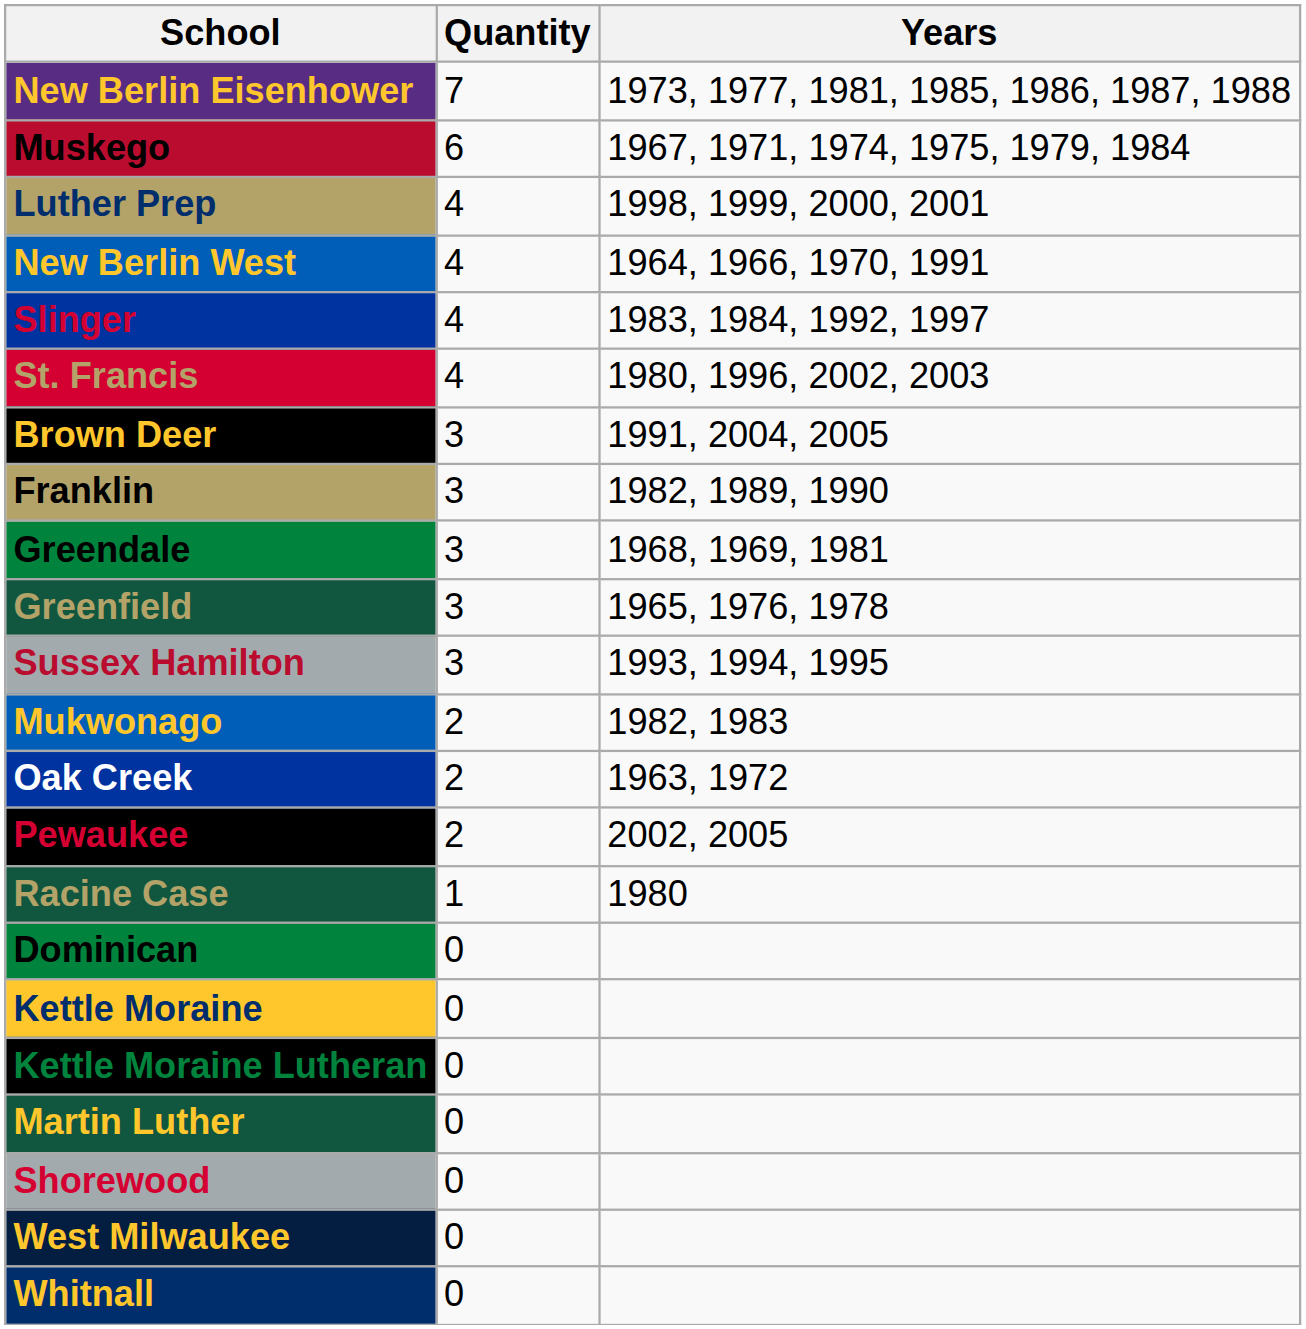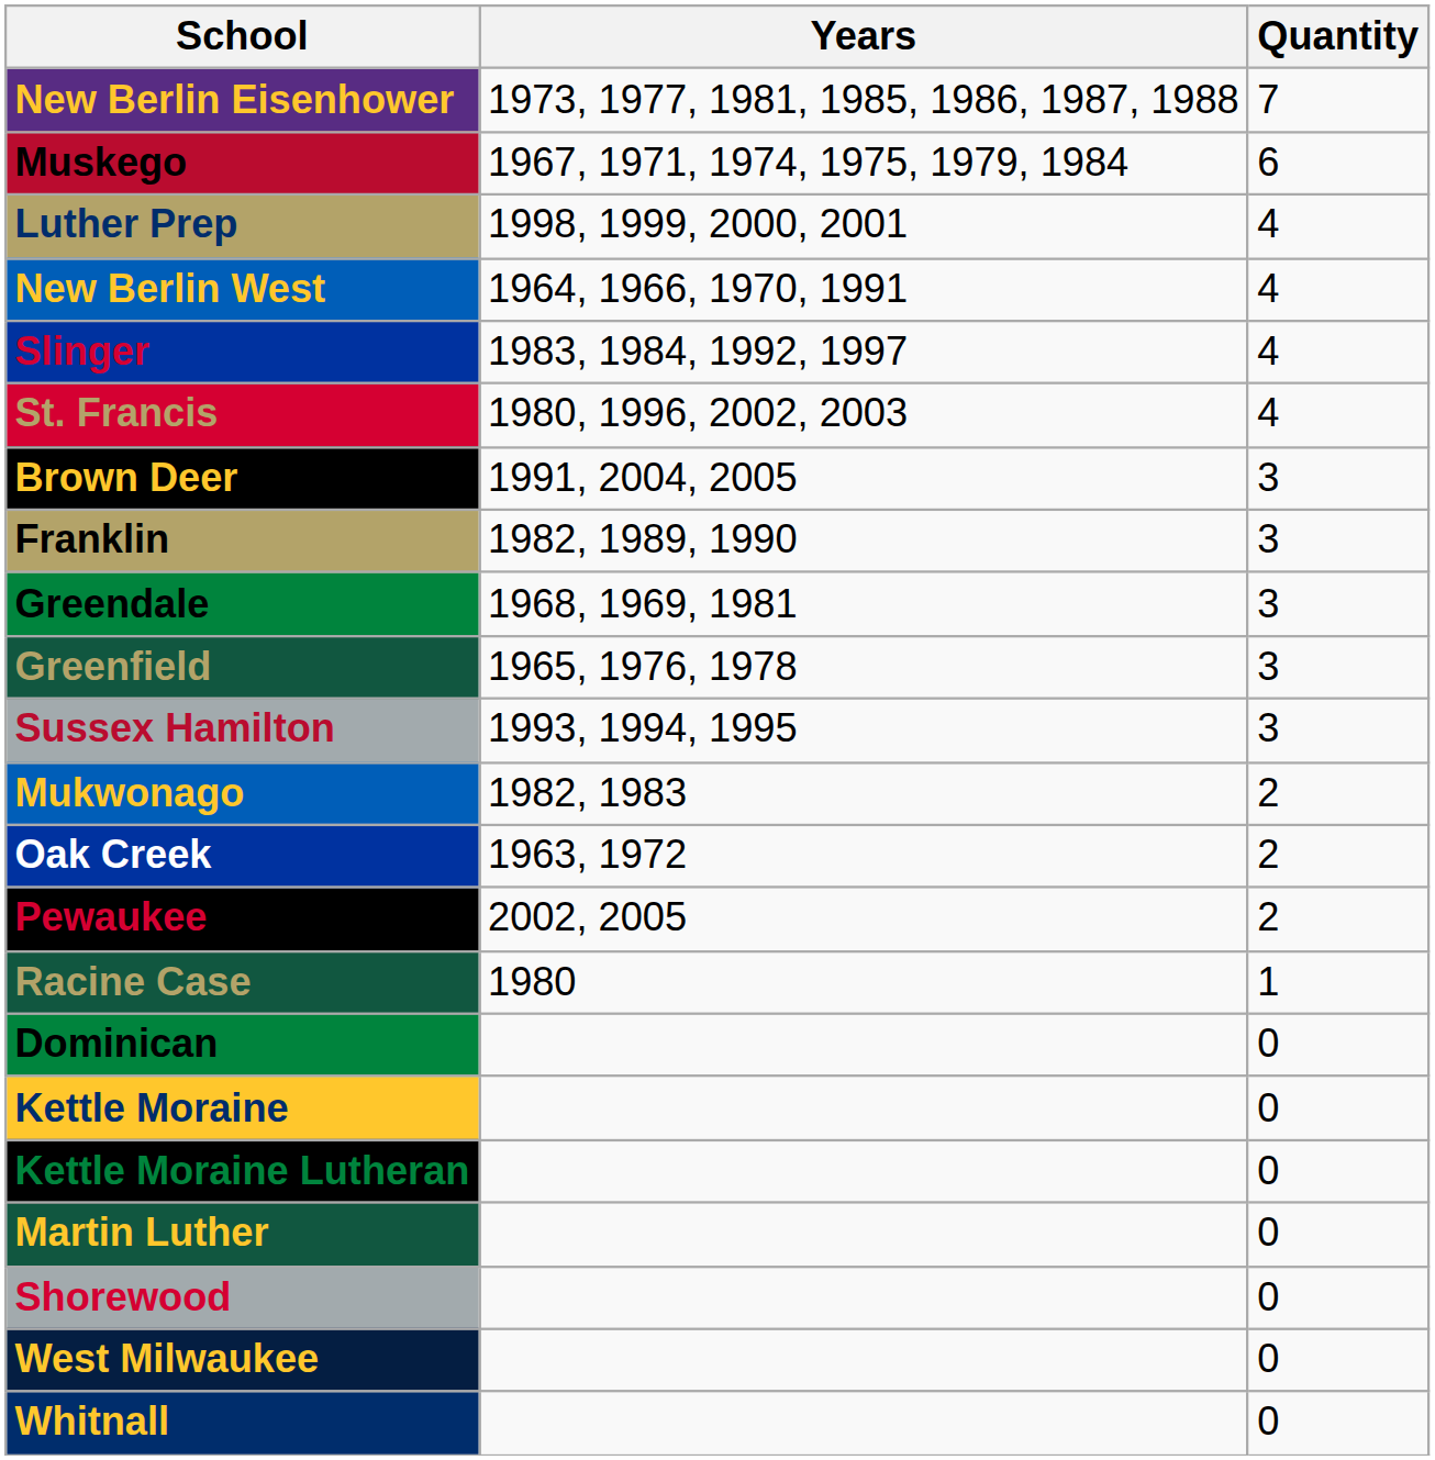columns swapped: Quantity <-> Years
